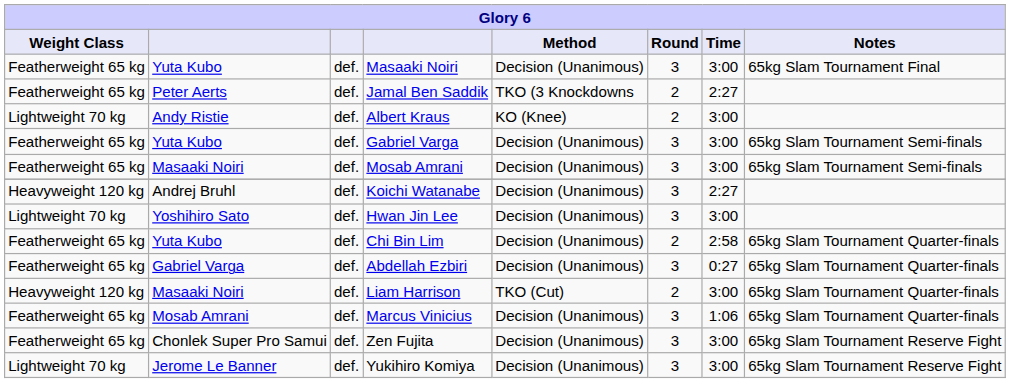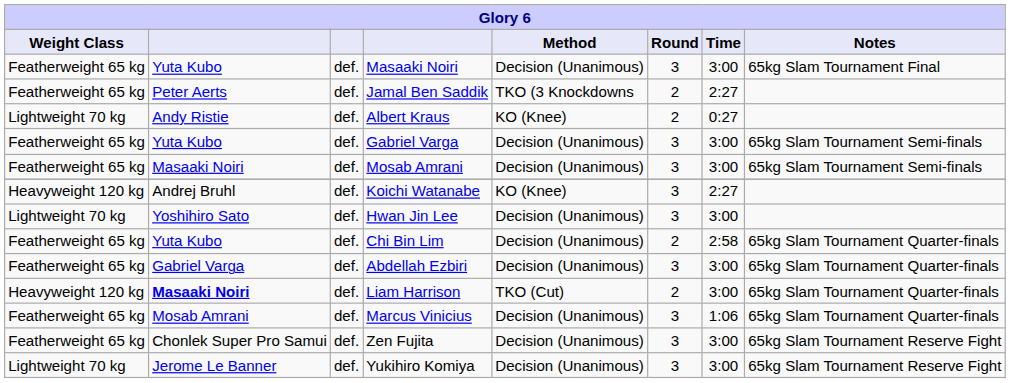Albert Kraus | Time: 3:00 -> 0:27
Koichi Watanabe | Method: Decision (Unanimous) -> KO (Knee)
Abdellah Ezbiri | Time: 0:27 -> 3:00
Liam Harrison | column 2: normal -> bold
